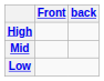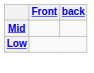- row: High
